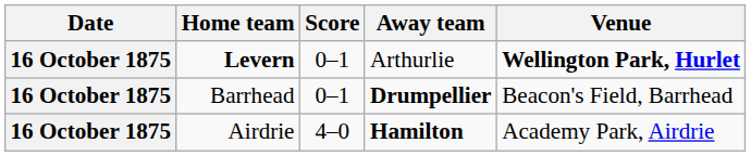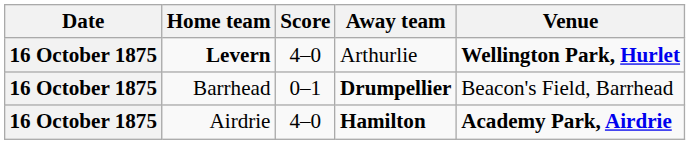Levern | Score: 0–1 -> 4–0
Airdrie | Venue: normal -> bold
